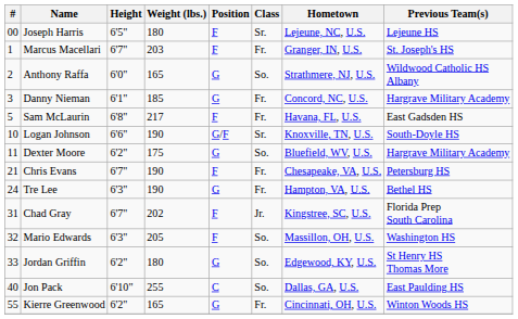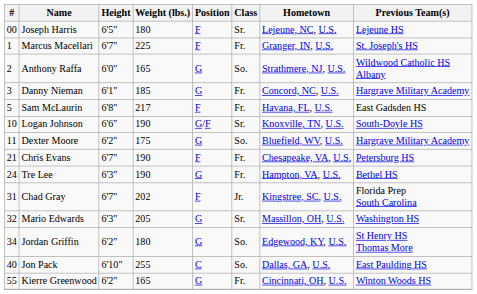Marcus Macellari | Weight (lbs.): 203 -> 225
Mario Edwards | Position: F -> G
Mario Edwards | Class: So. -> Sr.
Jordan Griffin | #: 33 -> 34
